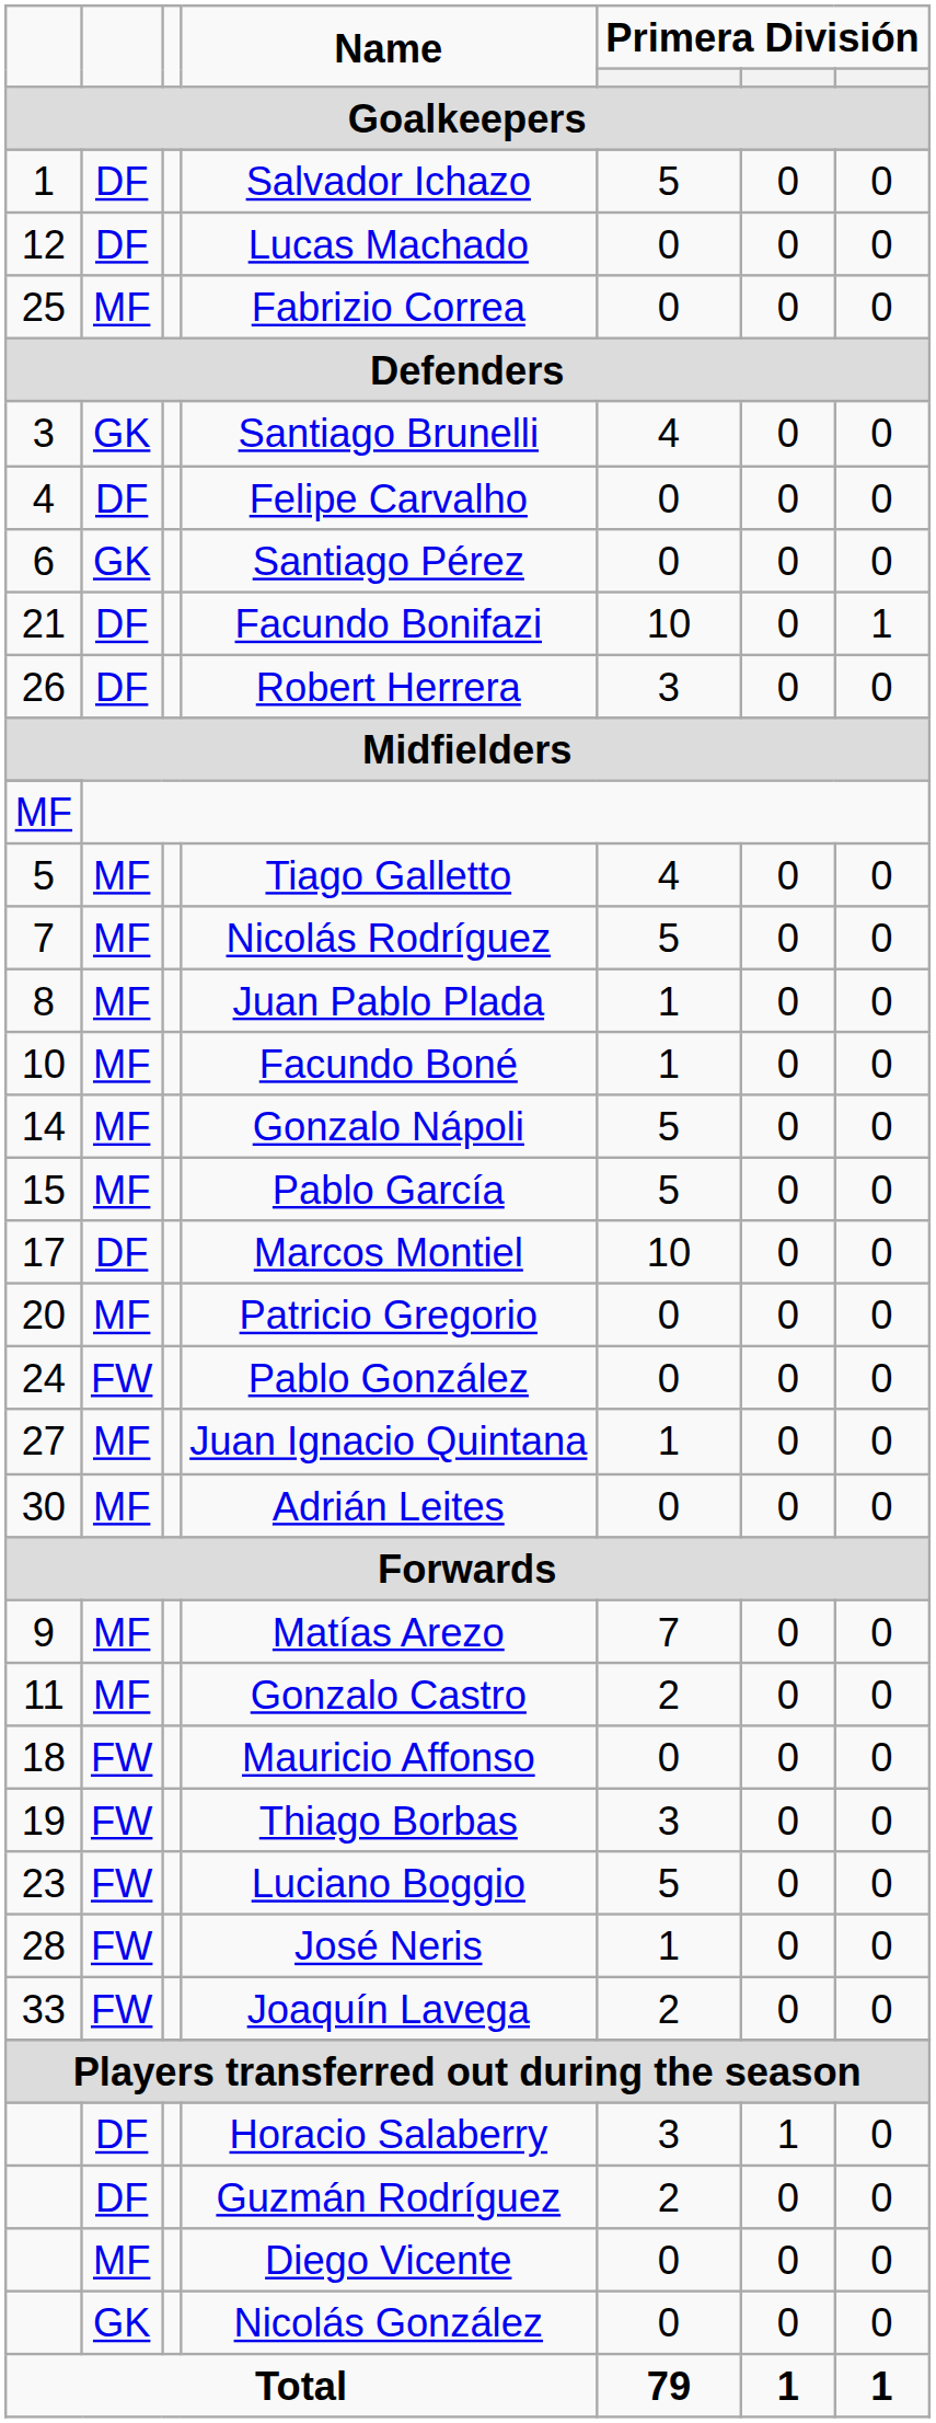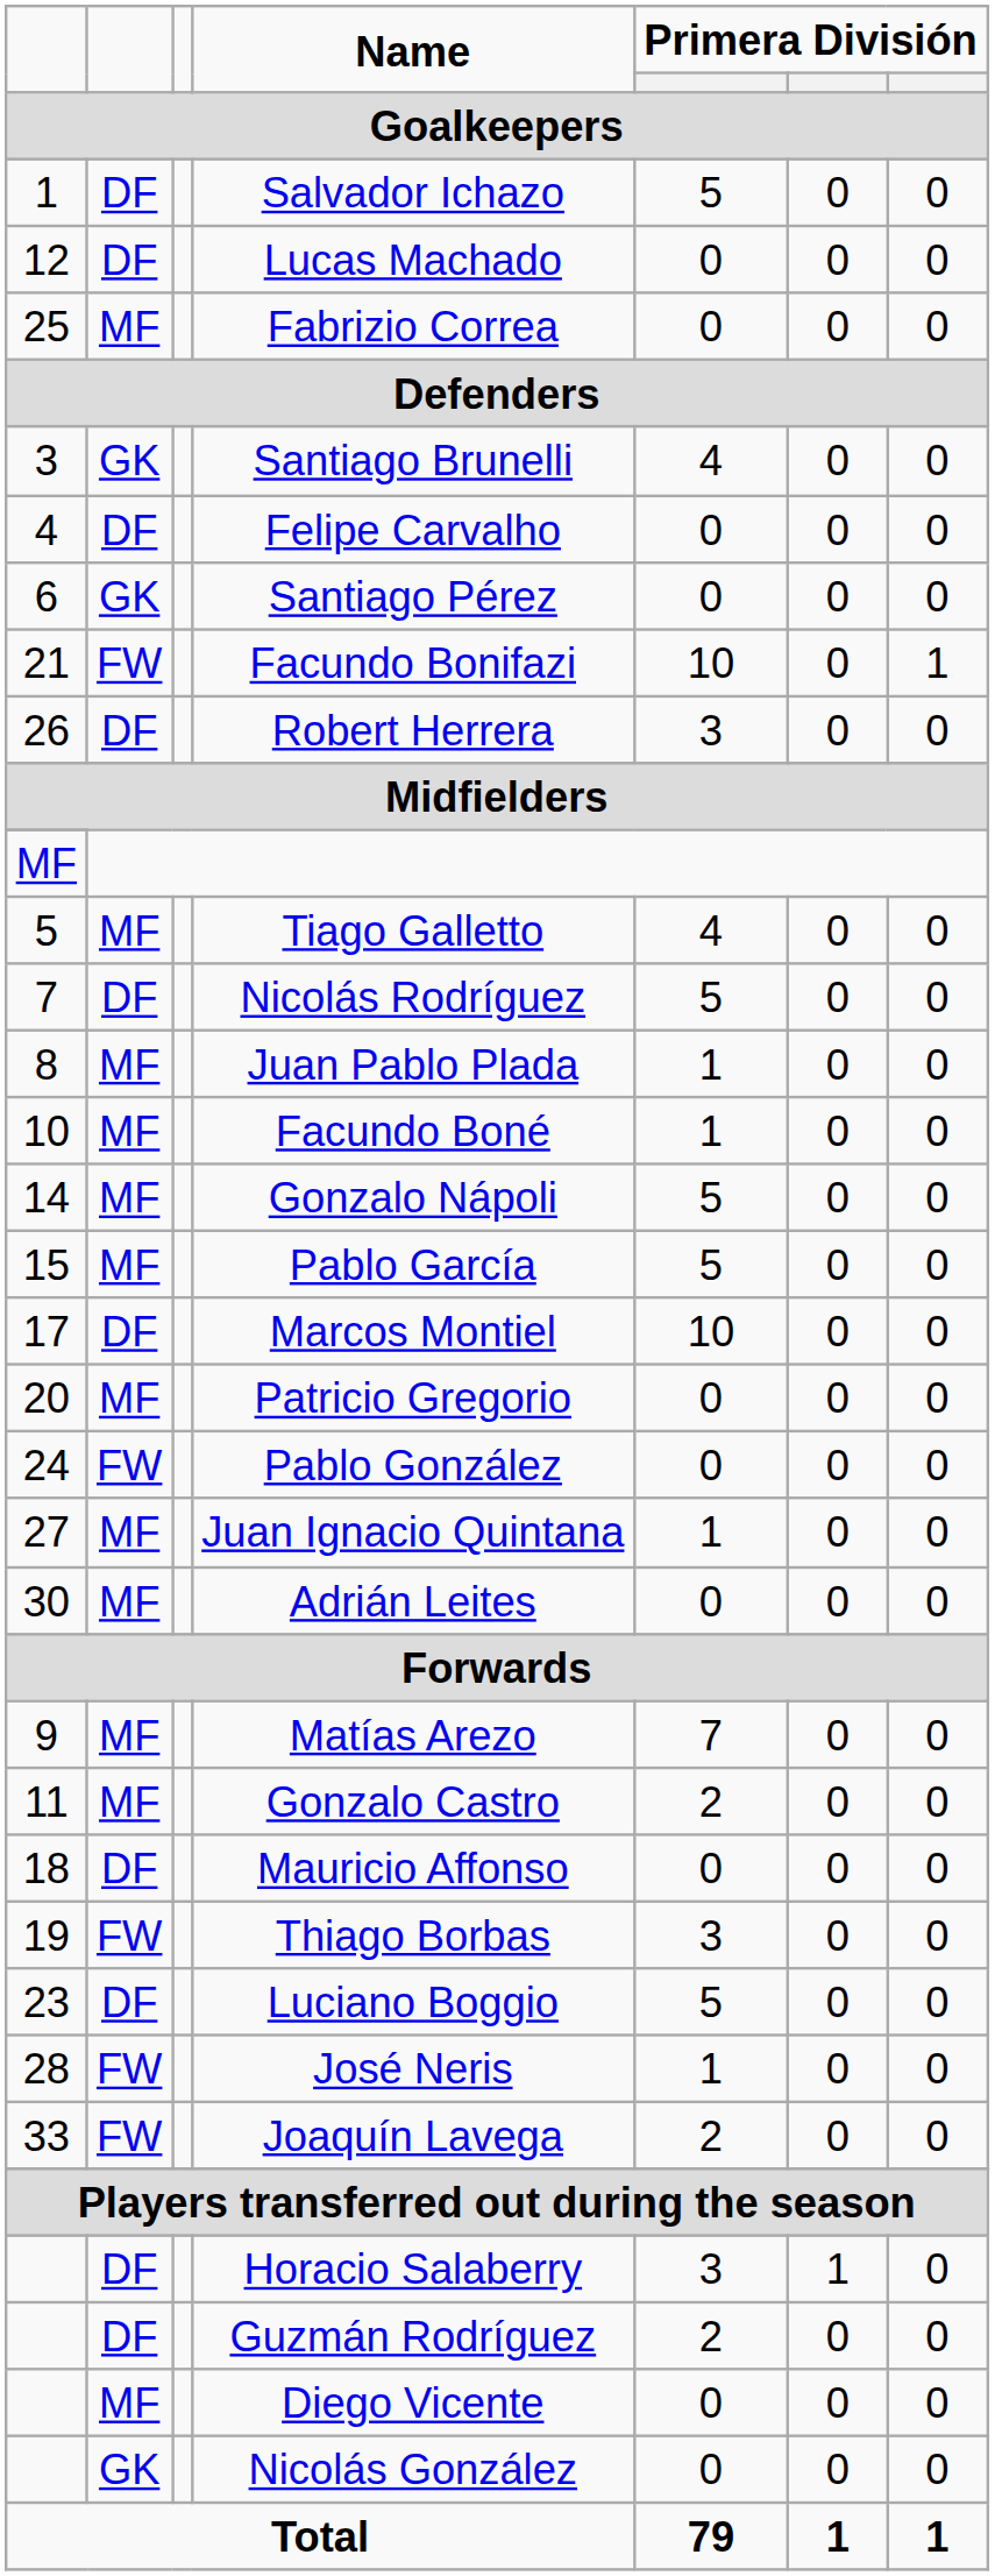Facundo Bonifazi | column 2: DF -> FW
Nicolás Rodríguez | column 2: MF -> DF
Mauricio Affonso | column 2: FW -> DF
Luciano Boggio | column 2: FW -> DF
